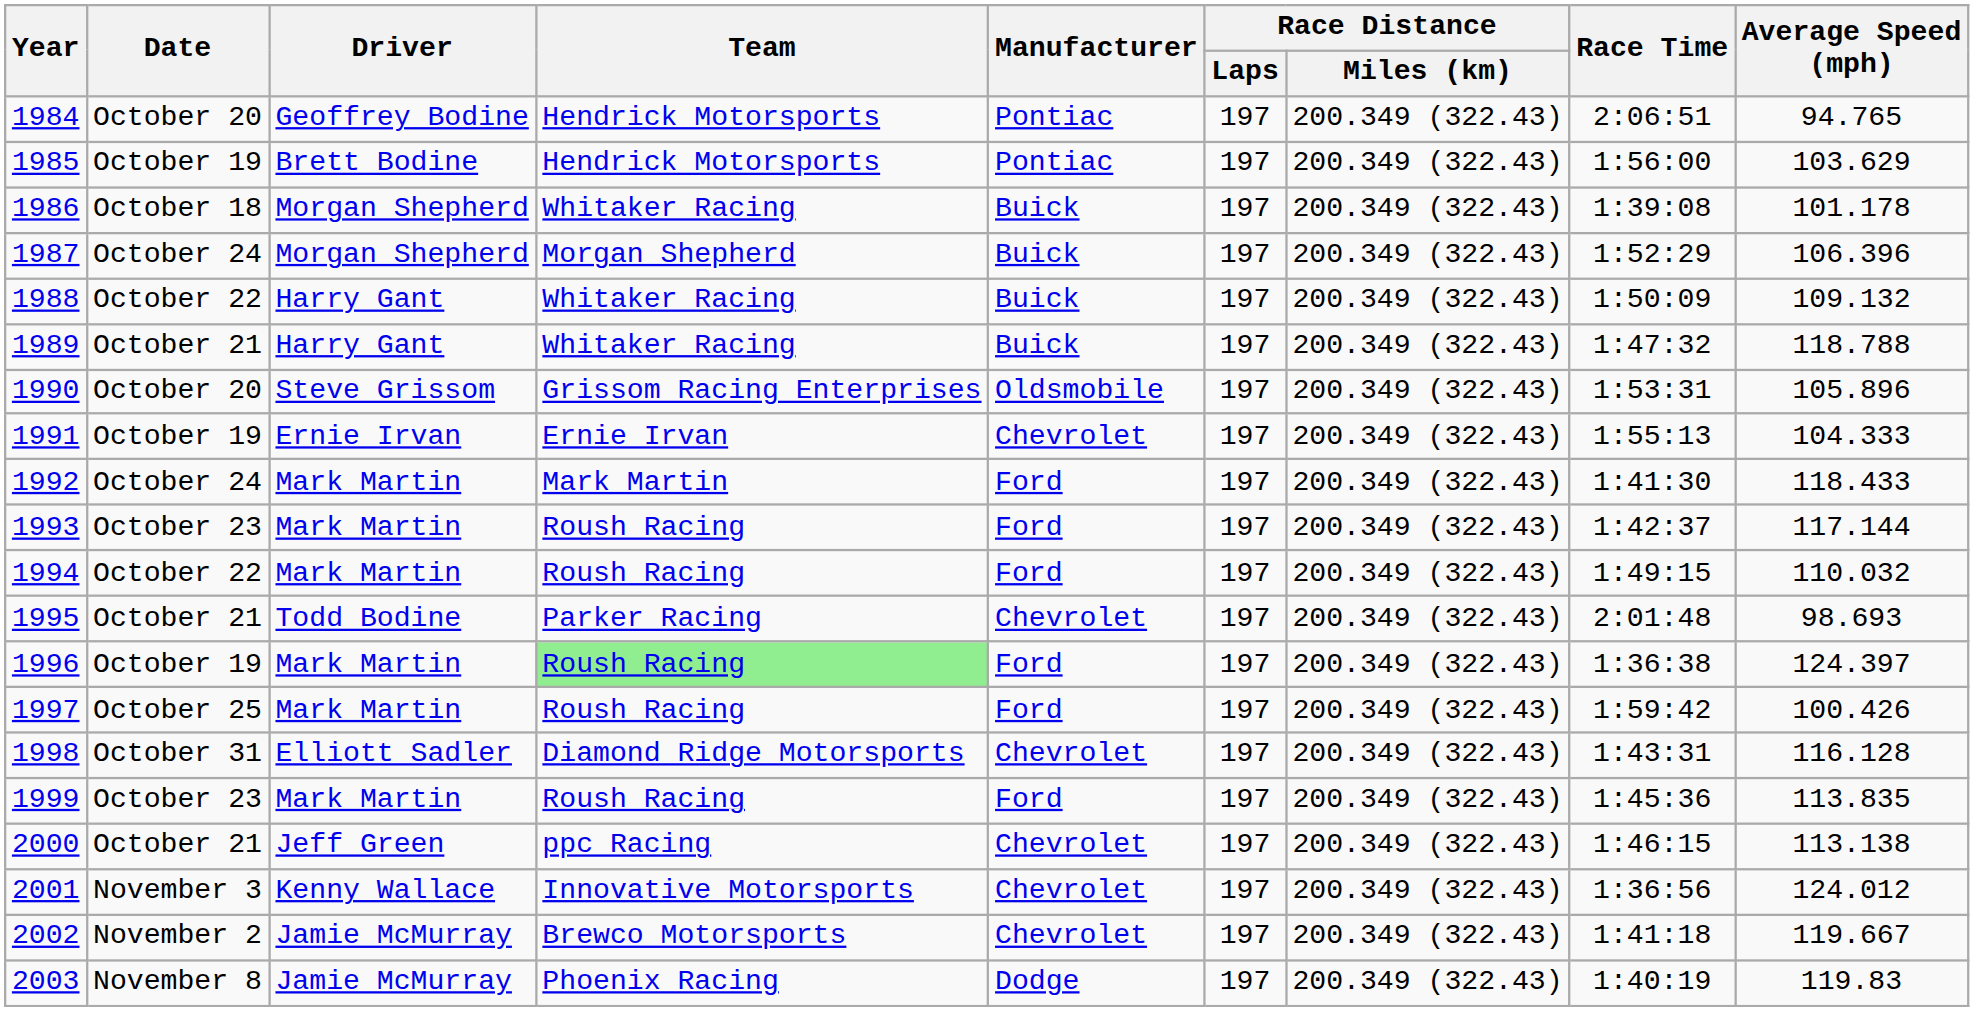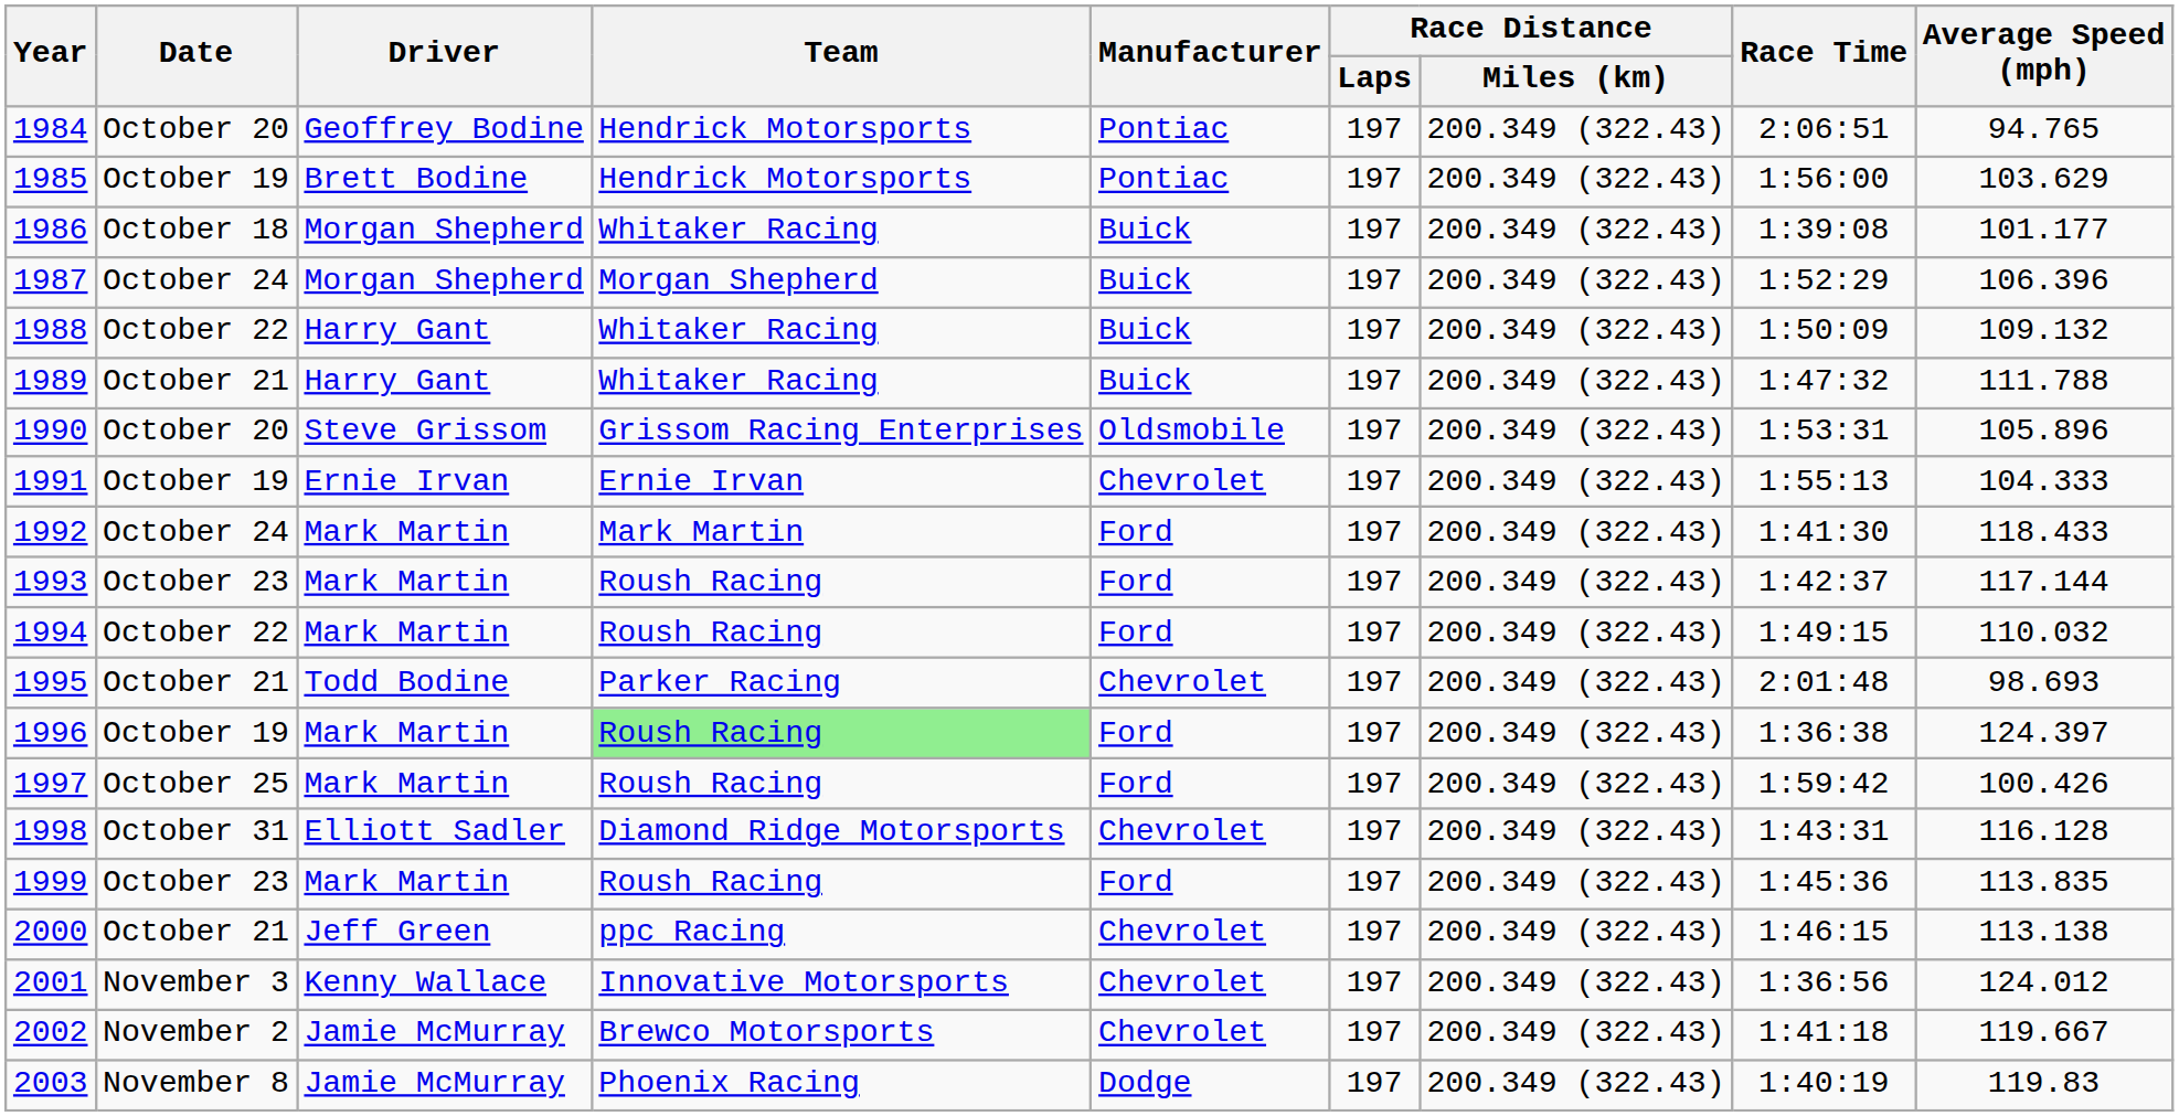1986 | Average Speed (mph): 101.178 -> 101.177
1989 | Average Speed (mph): 118.788 -> 111.788
